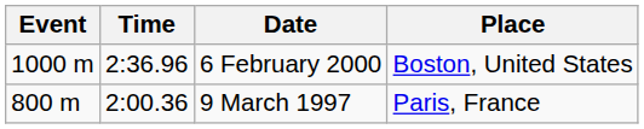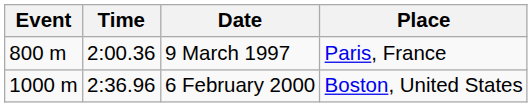rows swapped: 9 March 1997 <-> 6 February 2000
